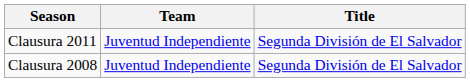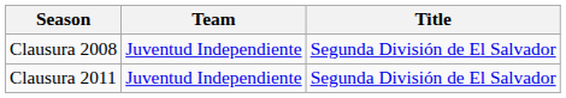rows swapped: Clausura 2008 <-> Clausura 2011
